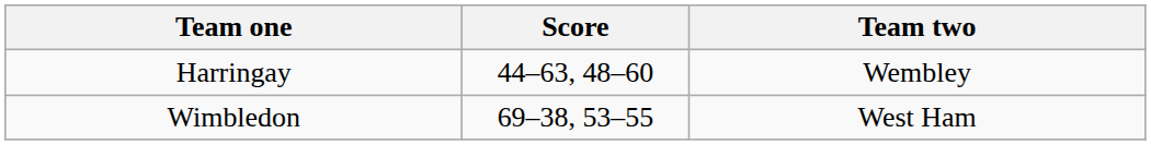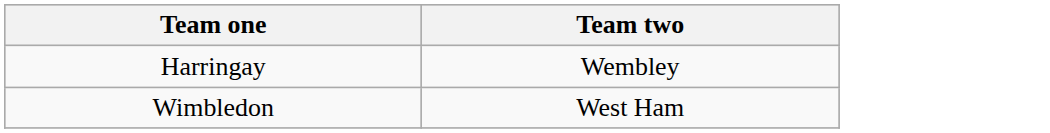- column: Score | 44–63, 48–60 | 69–38, 53–55
